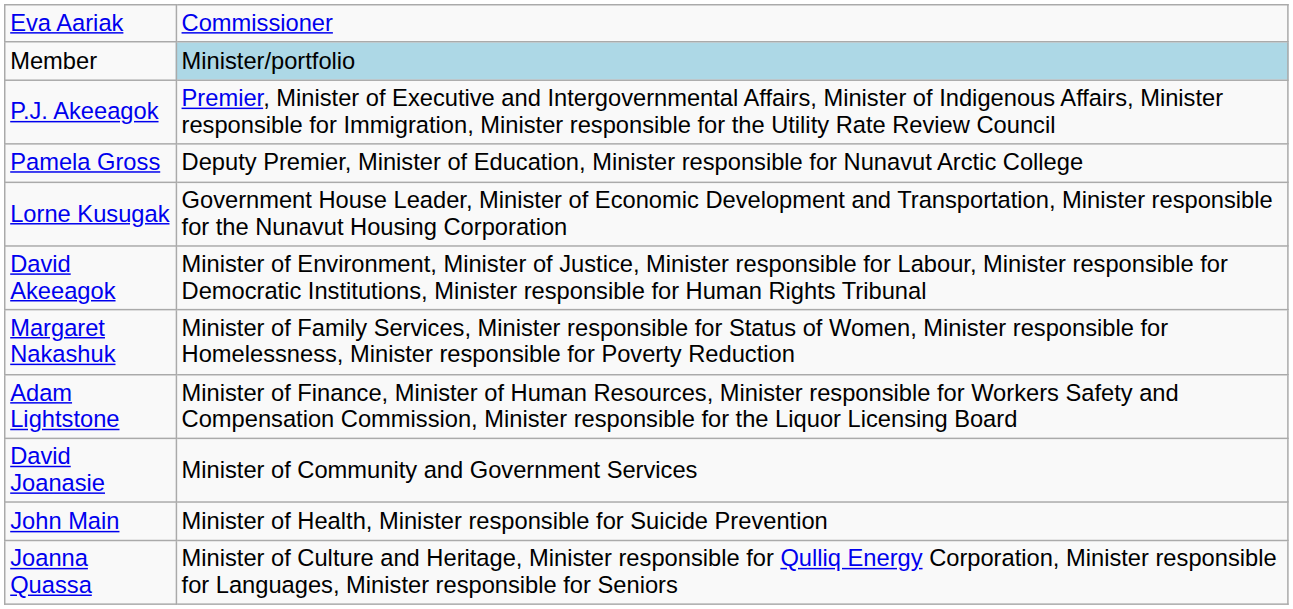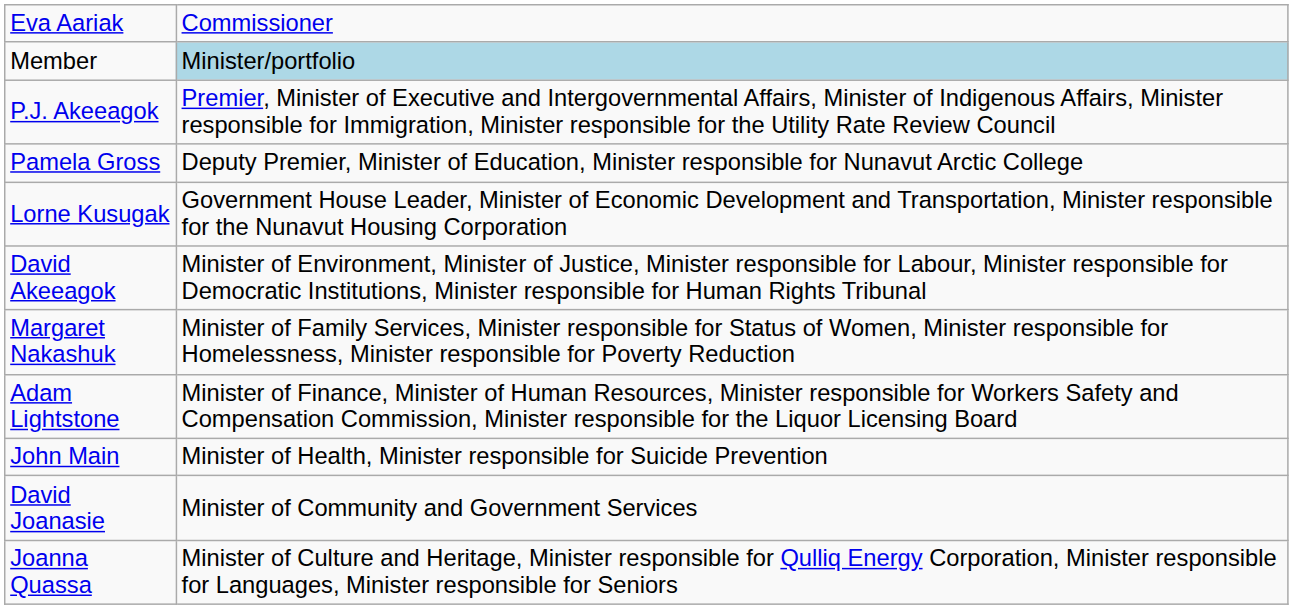rows swapped: John Main <-> David Joanasie
